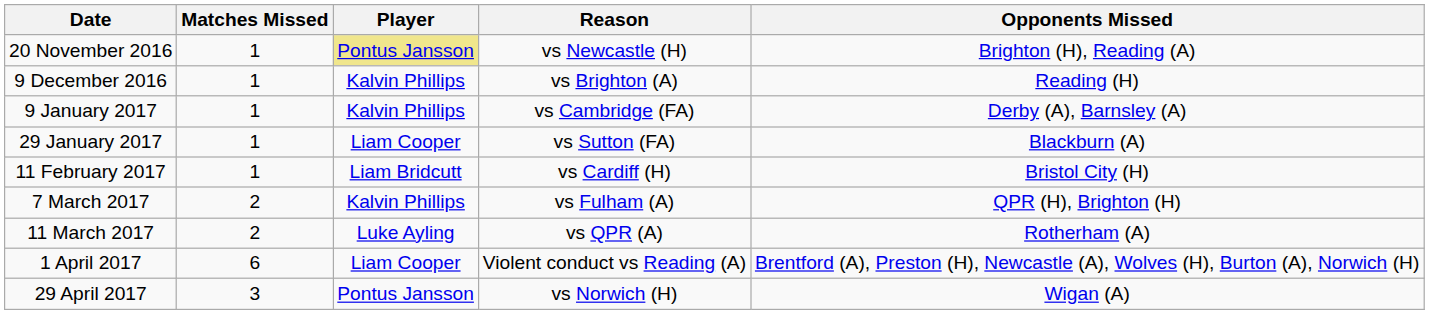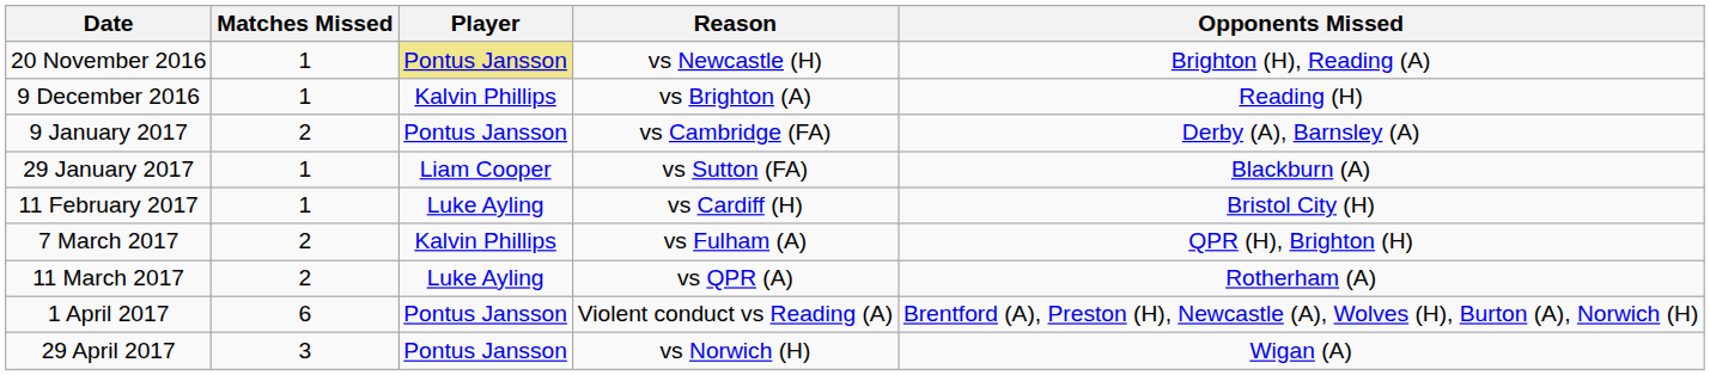9 January 2017 | Matches Missed: 1 -> 2
9 January 2017 | Player: Kalvin Phillips -> Pontus Jansson
11 February 2017 | Player: Liam Bridcutt -> Luke Ayling
1 April 2017 | Player: Liam Cooper -> Pontus Jansson
